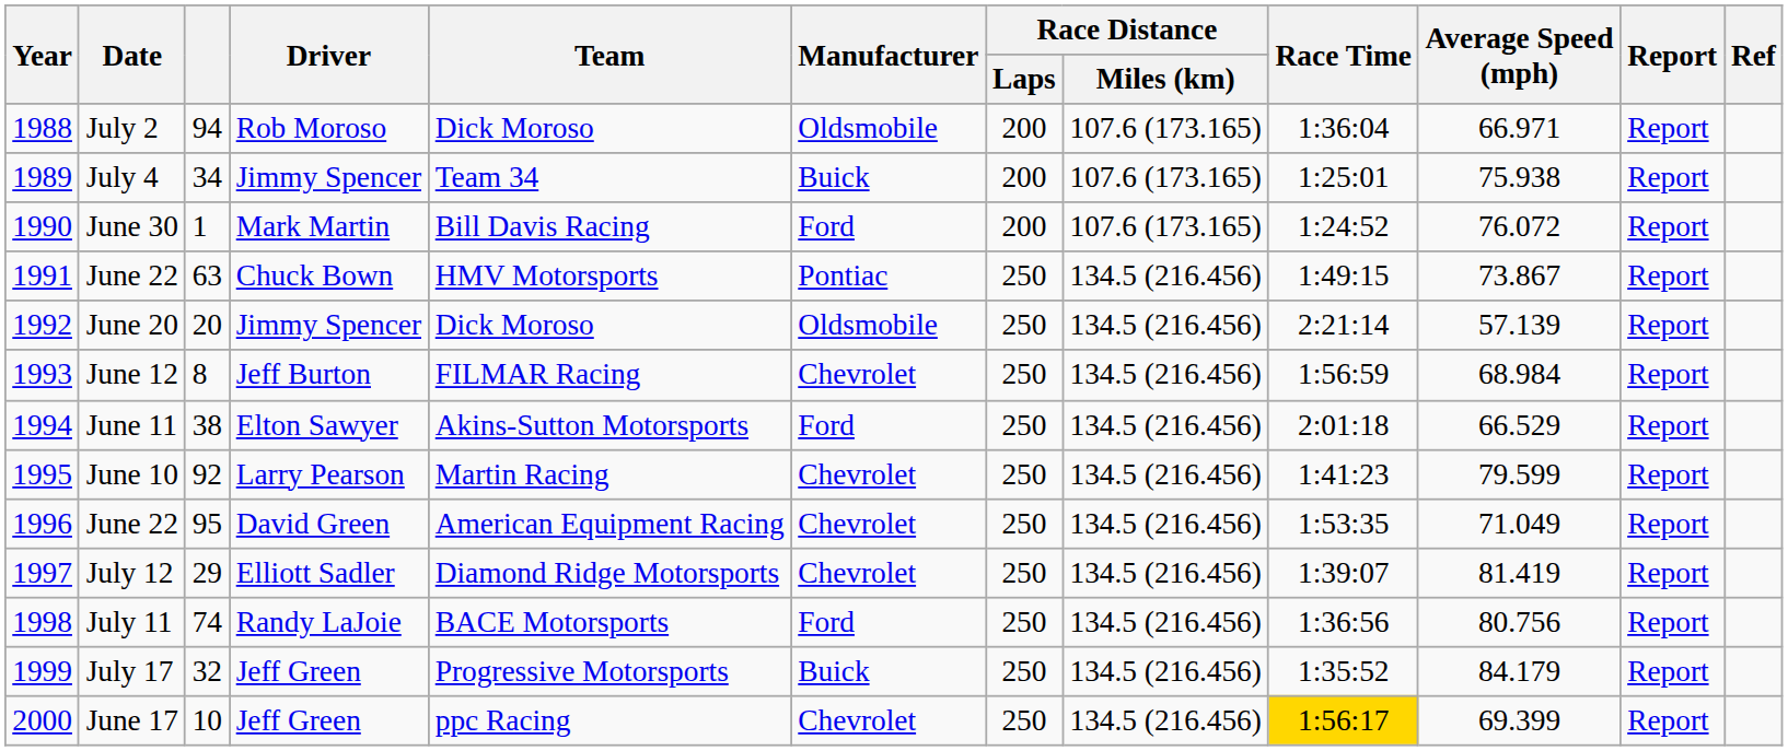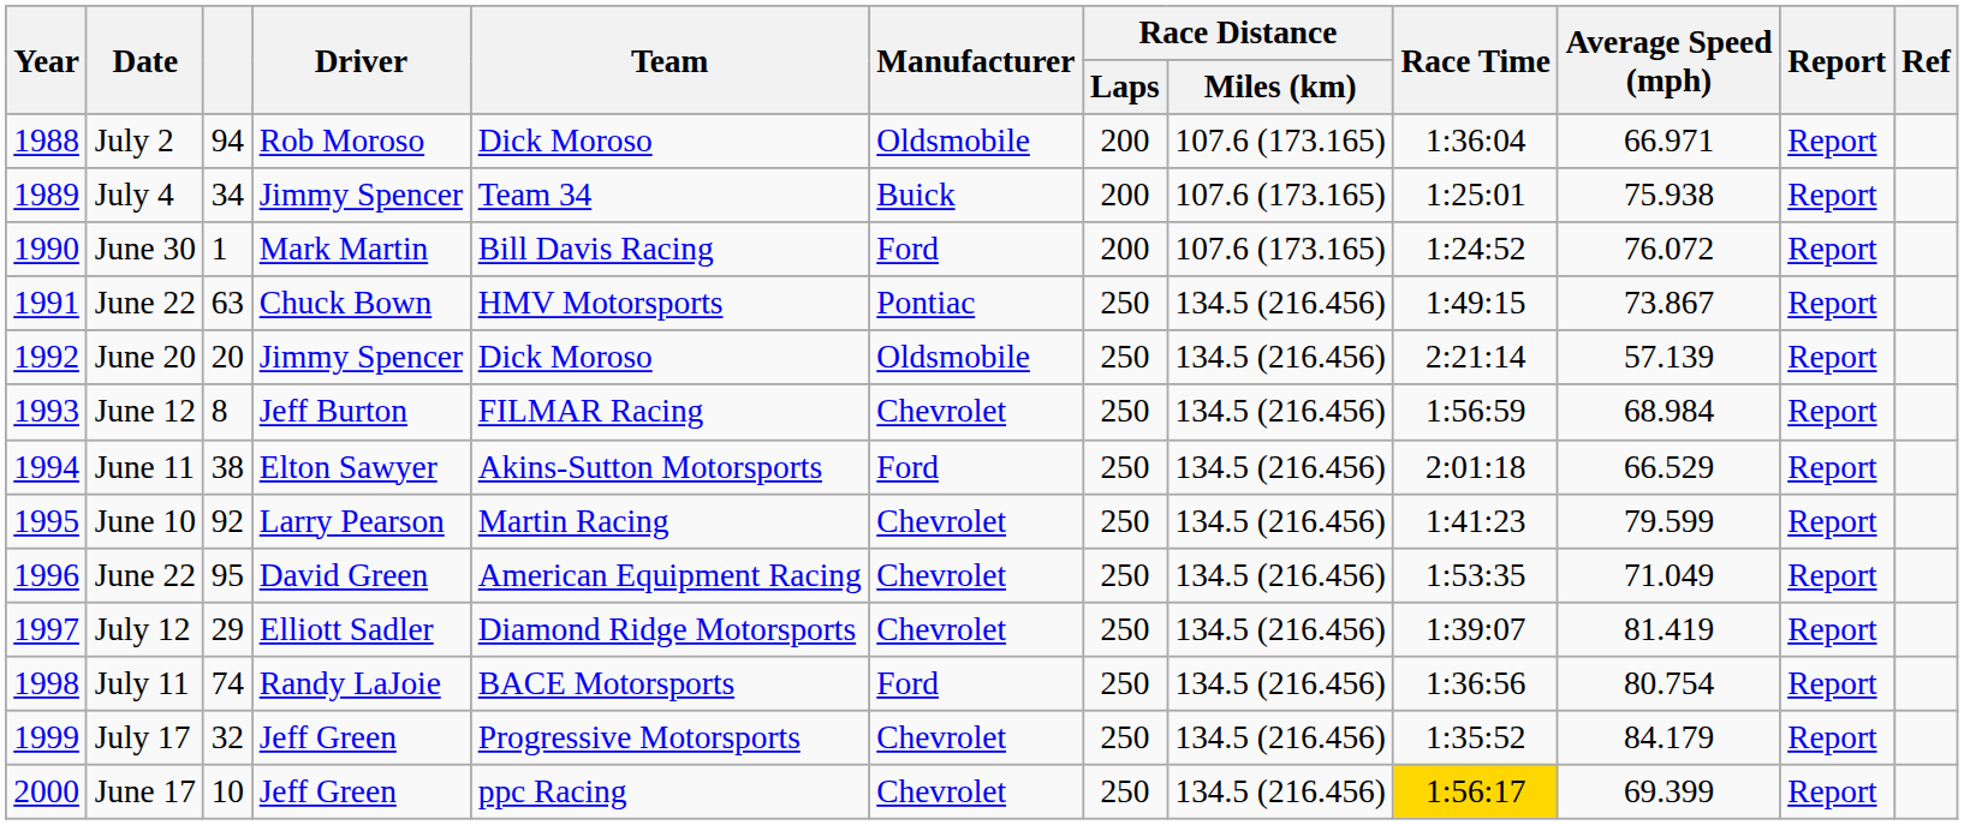July 11 | Average Speed (mph): 80.756 -> 80.754
July 17 | Manufacturer: Buick -> Chevrolet
